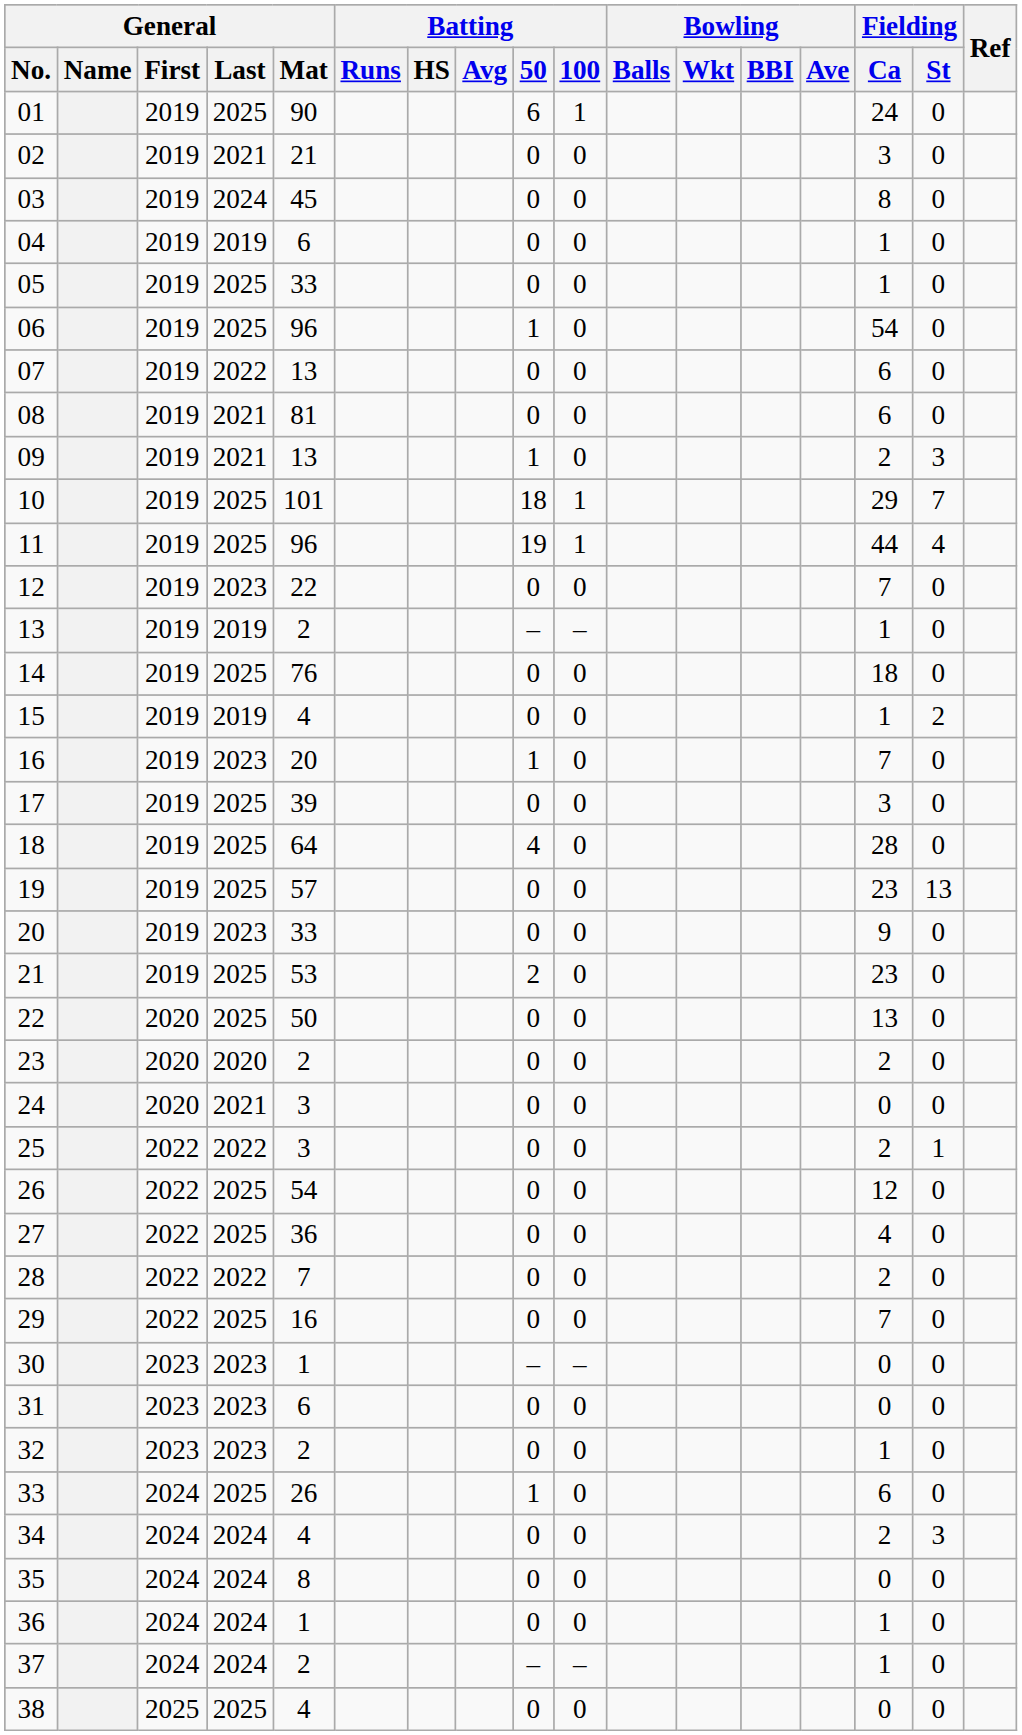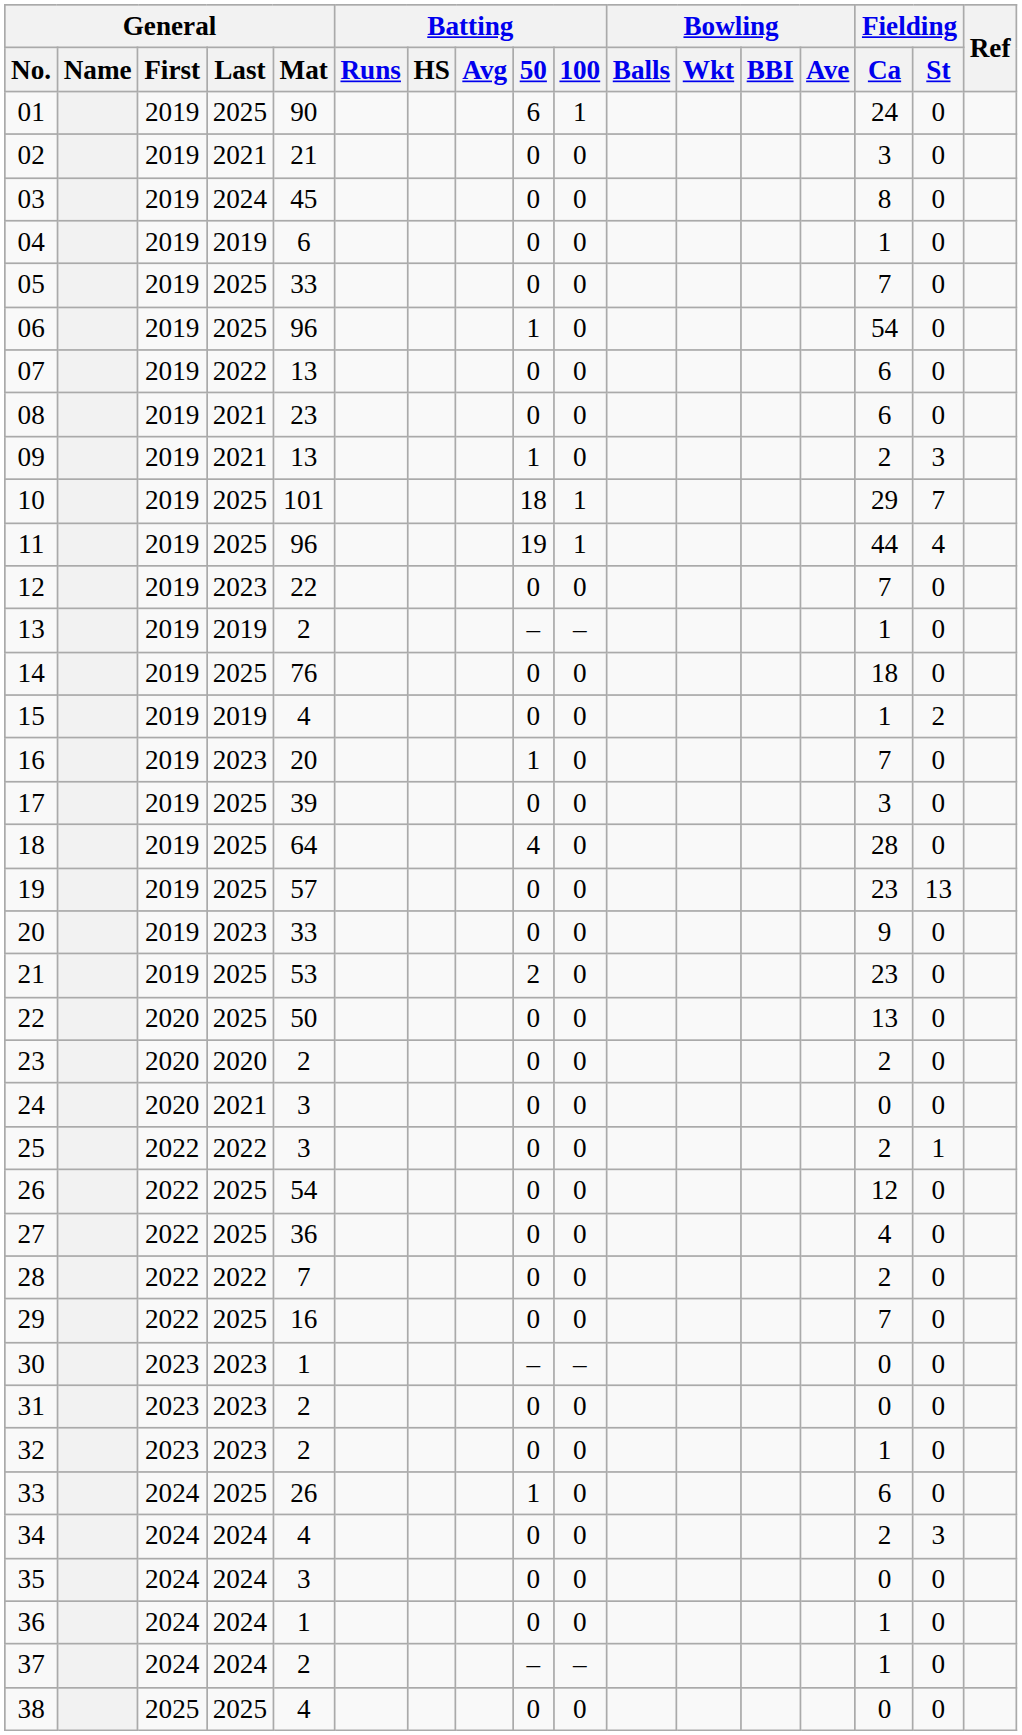05 | Fielding / Ca: 1 -> 7
08 | General / Mat: 81 -> 23
31 | General / Mat: 6 -> 2
35 | General / Mat: 8 -> 3
